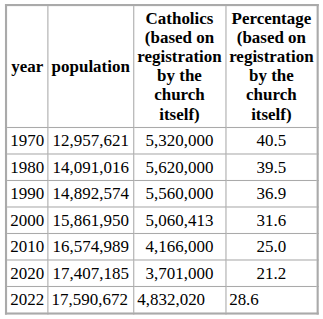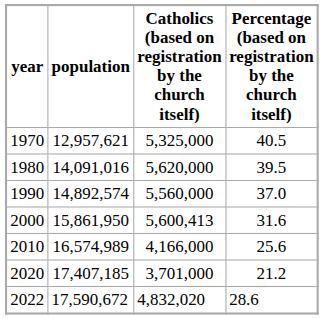1970 | Catholics (based on registration by the church itself): 5,320,000 -> 5,325,000
1990 | Percentage (based on registration by the church itself): 36.9 -> 37.0
2000 | Catholics (based on registration by the church itself): 5,060,413 -> 5,600,413
2010 | Percentage (based on registration by the church itself): 25.0 -> 25.6
